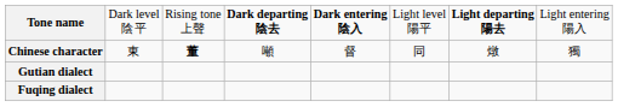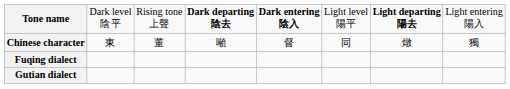Chinese character | column 3: bold -> normal
rows swapped: Fuqing dialect <-> Gutian dialect
